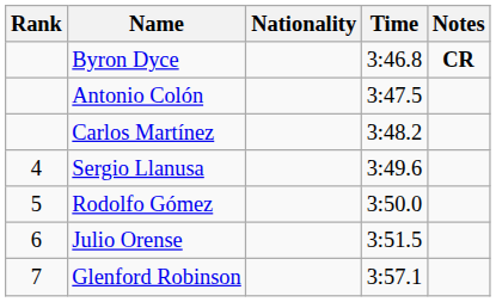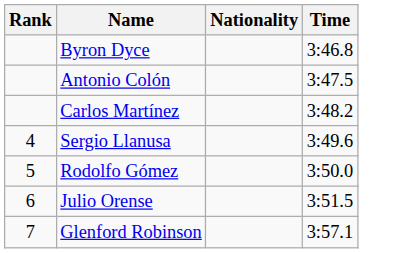- column: Notes | CR
